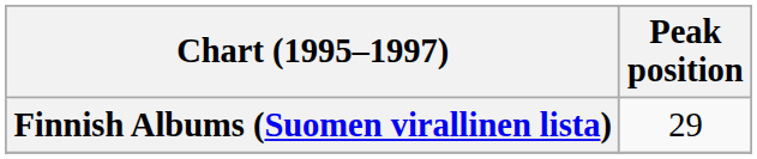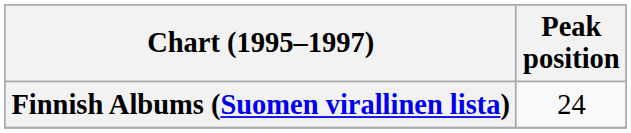Finnish Albums (Suomen virallinen lista) | Peak position: 29 -> 24
